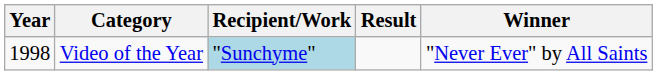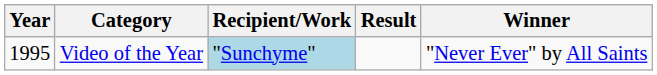Video of the Year | Year: 1998 -> 1995
